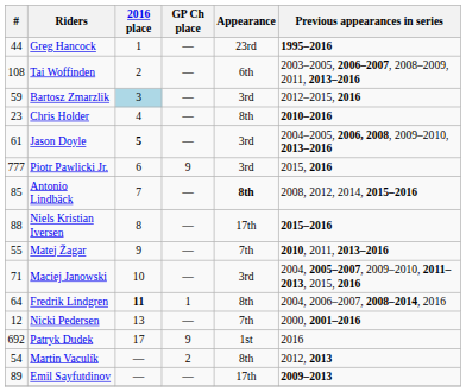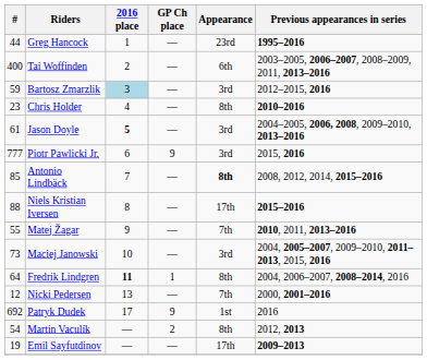Tai Woffinden | #: 108 -> 400
Maciej Janowski | #: 71 -> 73
Emil Sayfutdinov | #: 89 -> 19
